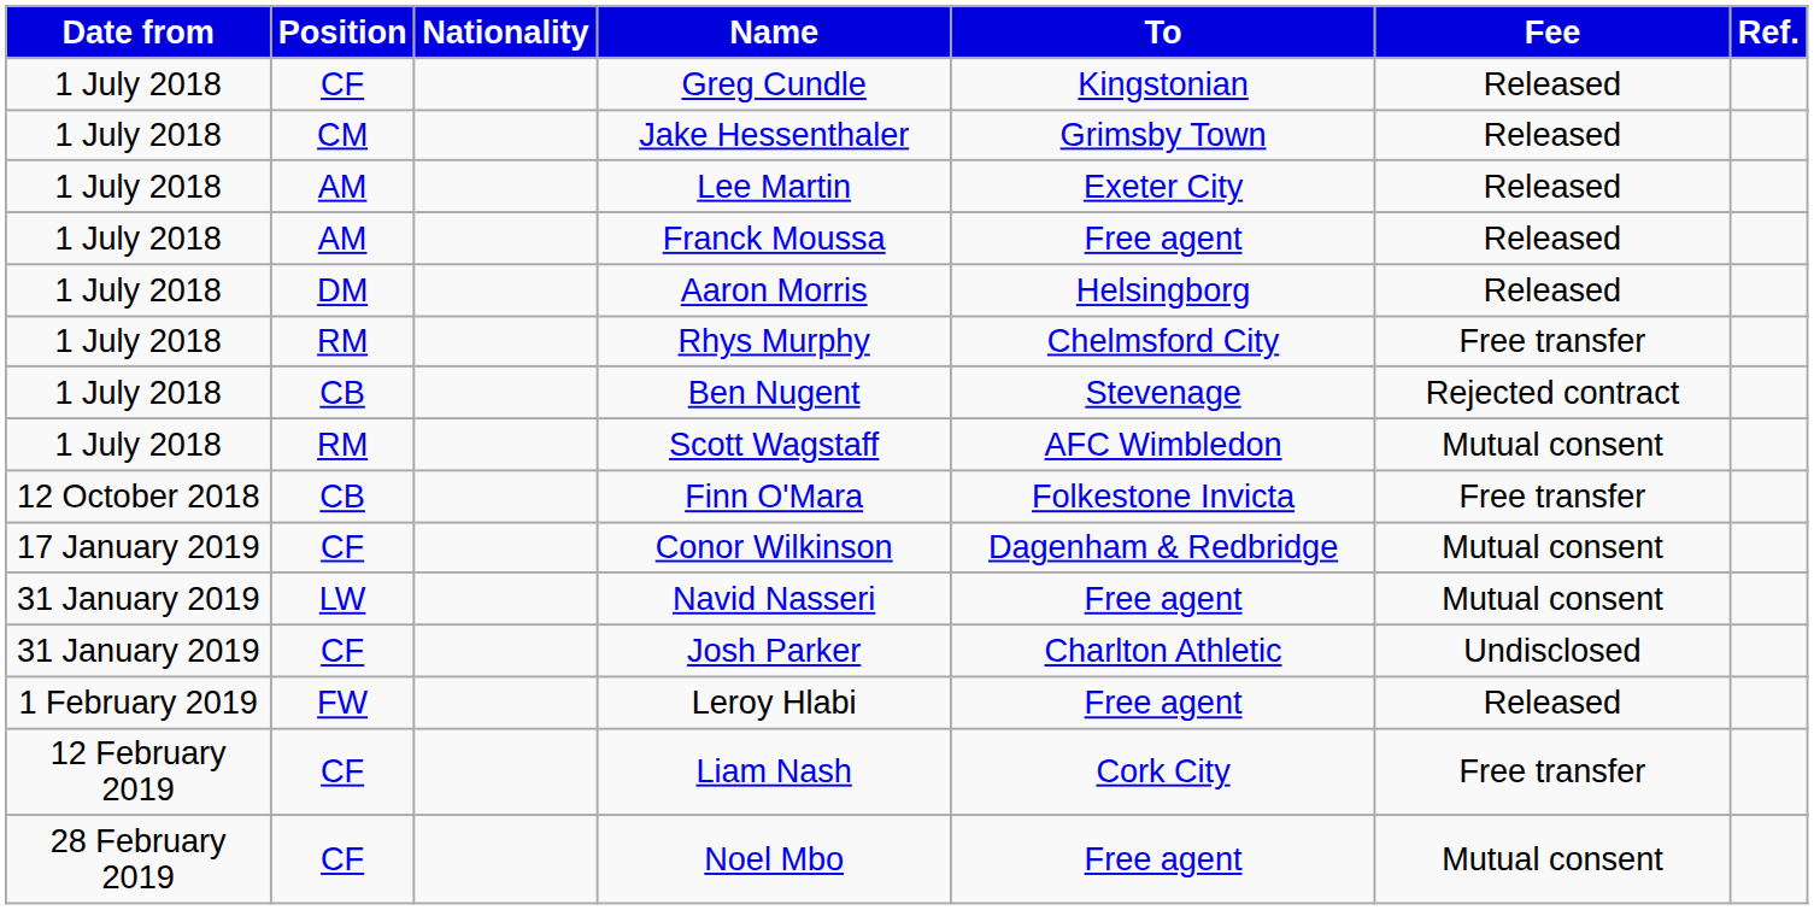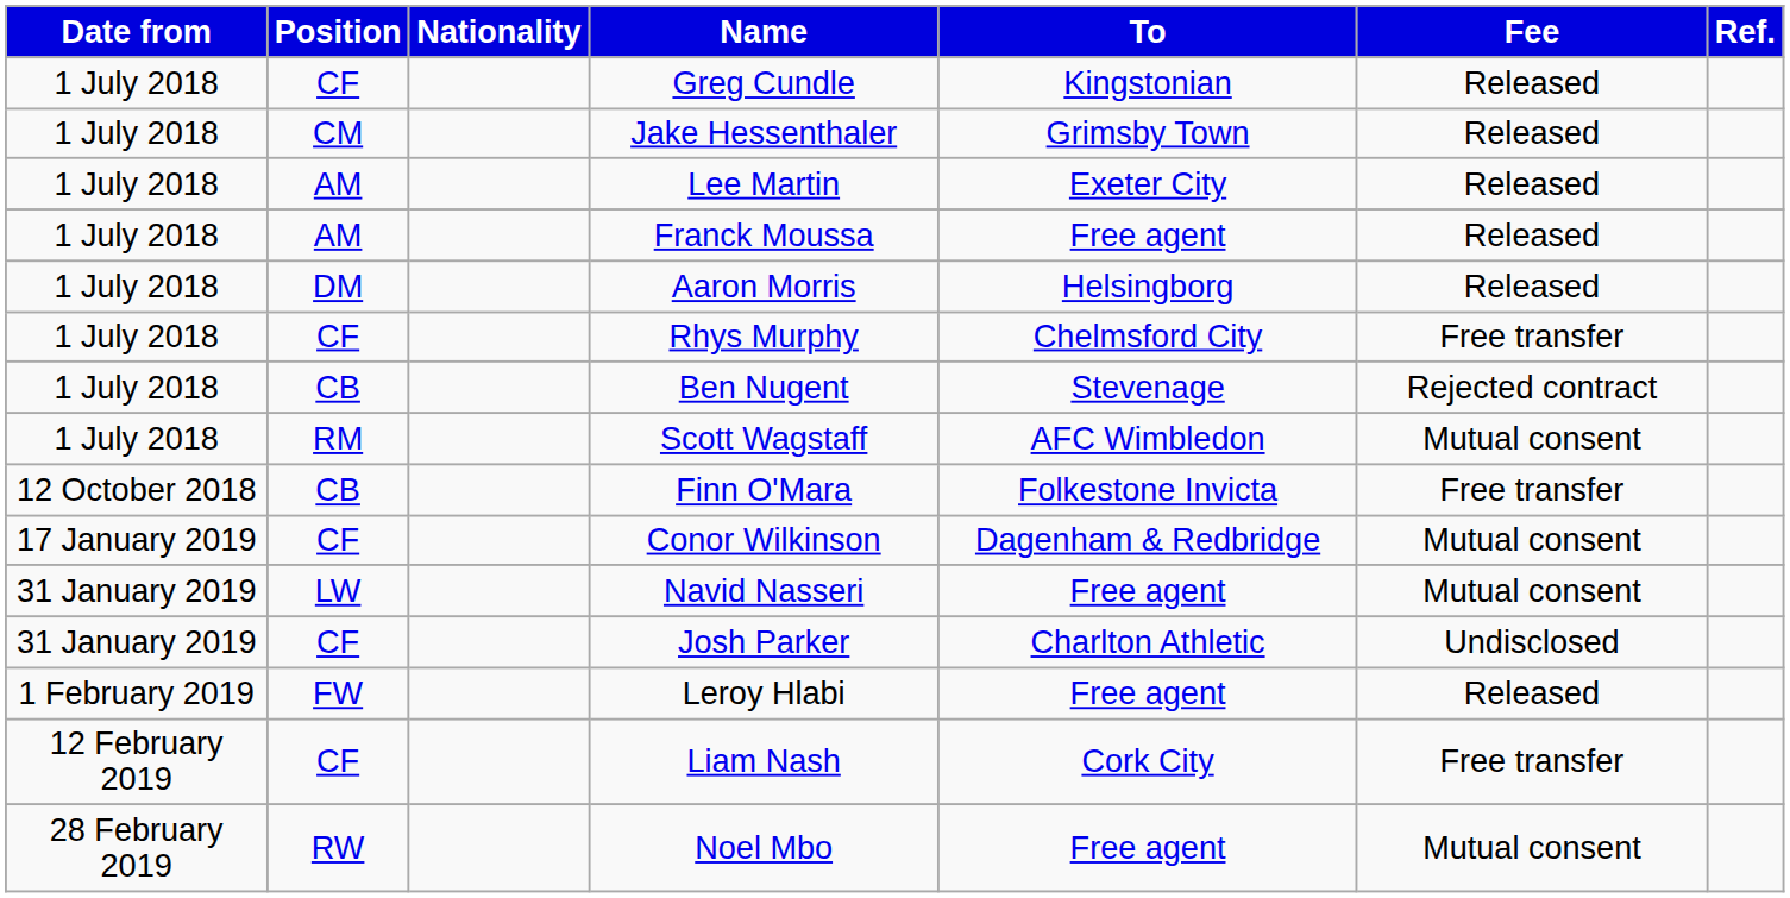Rhys Murphy | Position: RM -> CF
Noel Mbo | Position: CF -> RW
